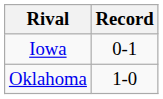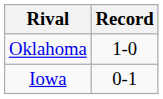rows swapped: Oklahoma <-> Iowa
